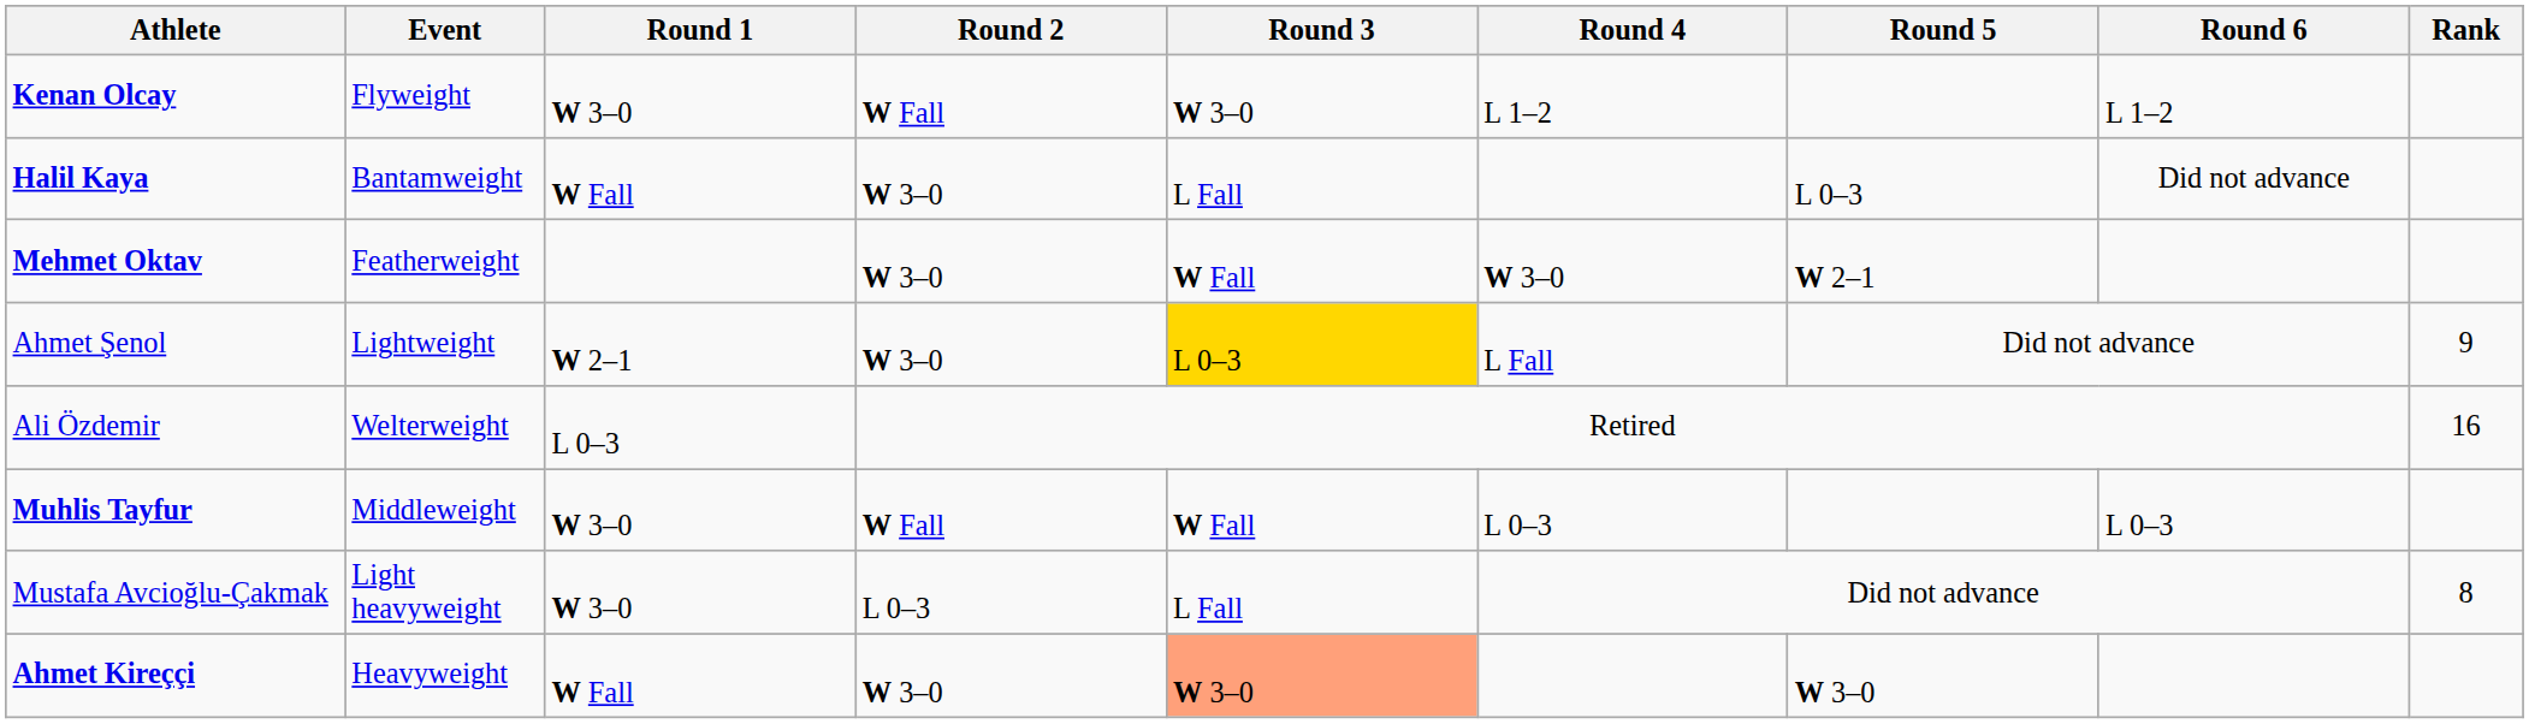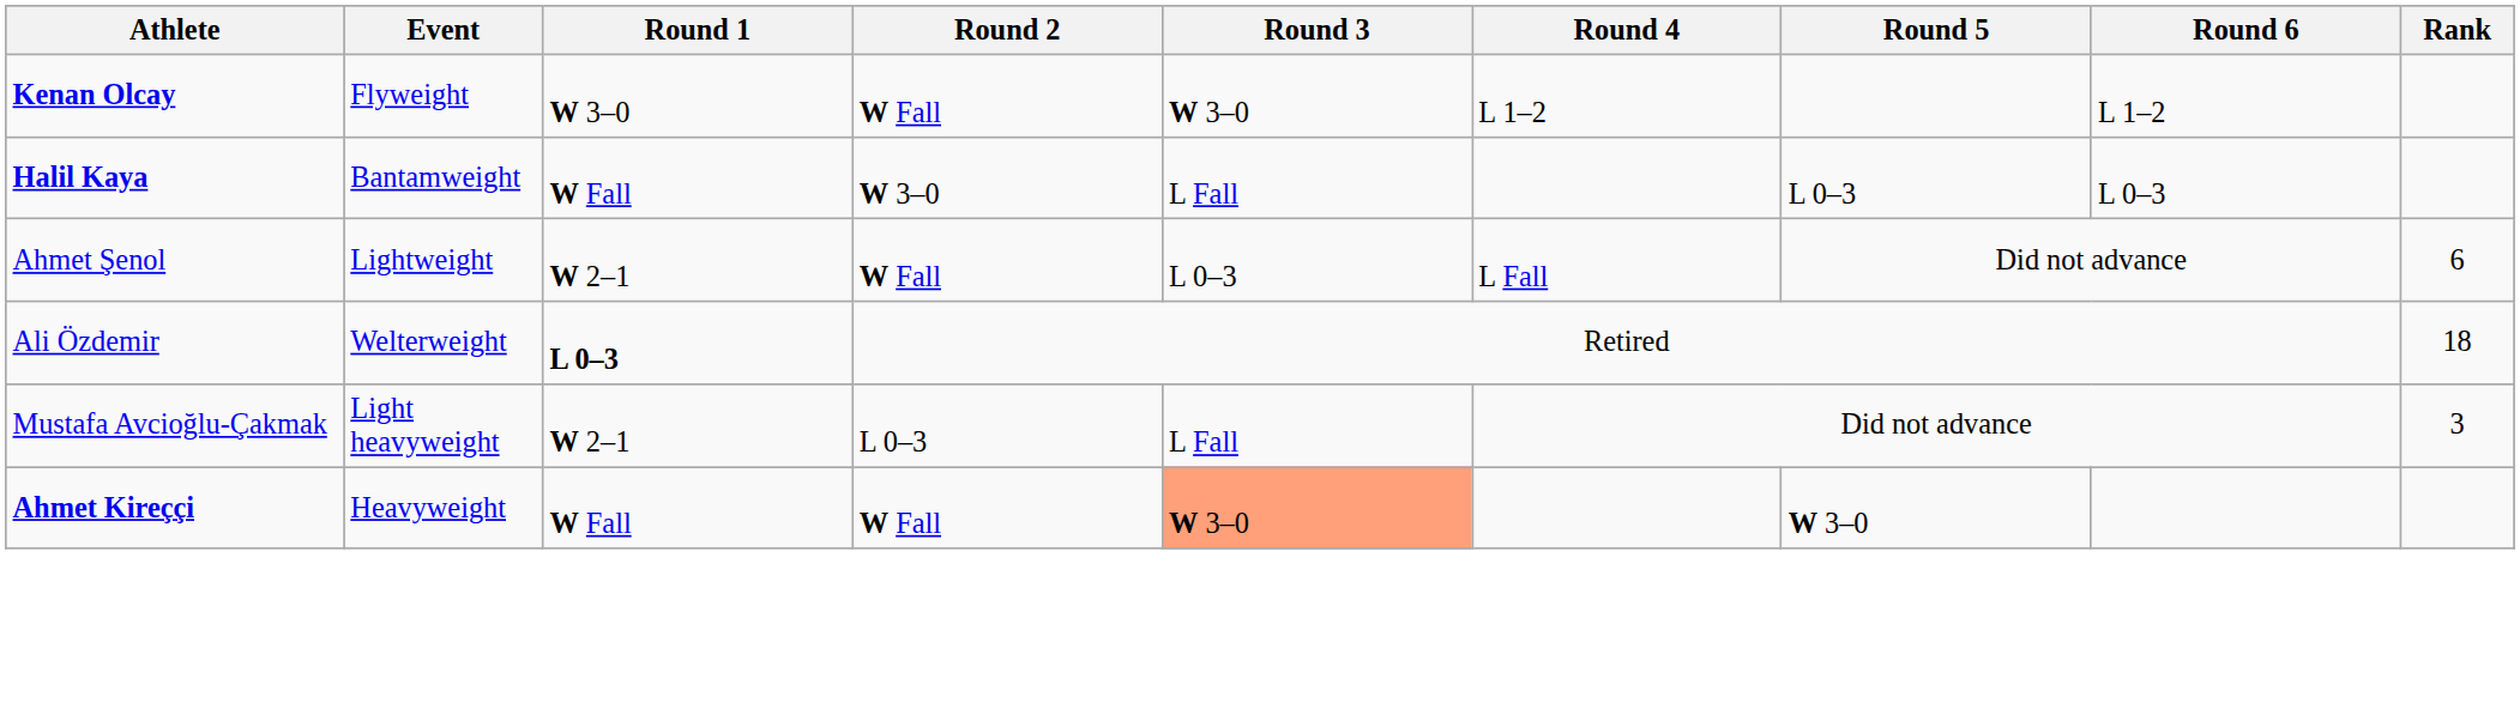Halil Kaya | Round 6: Did not advance -> L 0–3
- row: Mehmet Oktav | Featherweight | W 3–0 | W Fall | W 3–0 | W 2–1
Ahmet Şenol | Round 2: W 3–0 -> W Fall
Ahmet Şenol | Round 3: gold background -> no background
Ahmet Şenol | Rank: 9 -> 6
Ali Özdemir | Round 1: normal -> bold
Ali Özdemir | Rank: 16 -> 18
- row: Muhlis Tayfur | Middleweight | W 3–0 | W Fall | W Fall | L 0–3 | L 0–3
Mustafa Avcioğlu-Çakmak | Round 1: W 3–0 -> W 2–1
Mustafa Avcioğlu-Çakmak | Rank: 8 -> 3
Ahmet Kireççi | Round 2: W 3–0 -> W Fall
